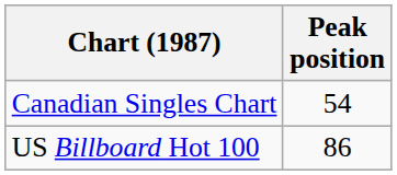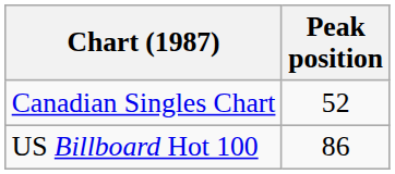Canadian Singles Chart | Peak position: 54 -> 52
